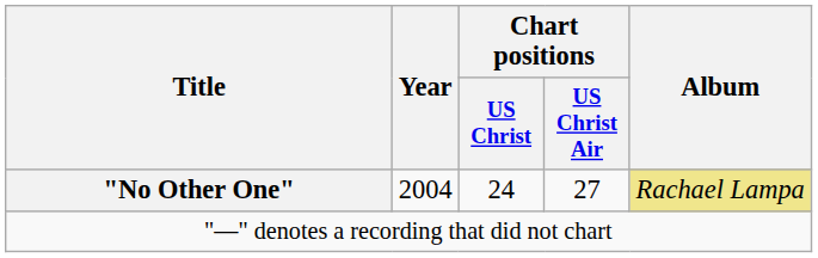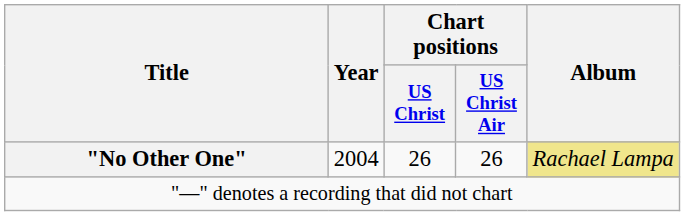"No Other One" | Chart positions / US Christ: 24 -> 26
"No Other One" | Chart positions / US Christ Air: 27 -> 26
